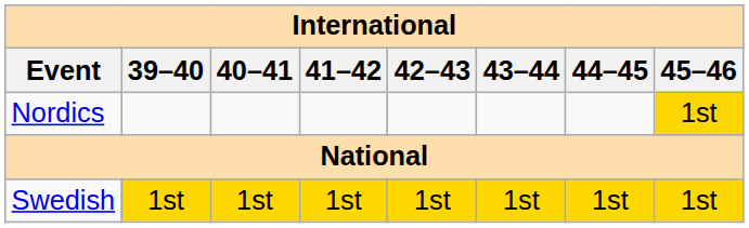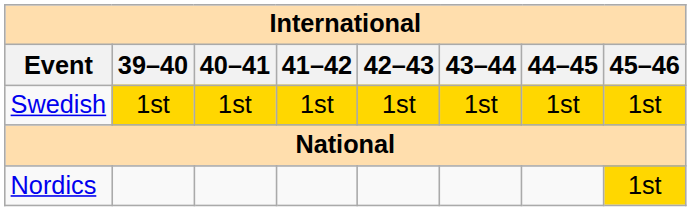rows swapped: Nordics <-> Swedish
